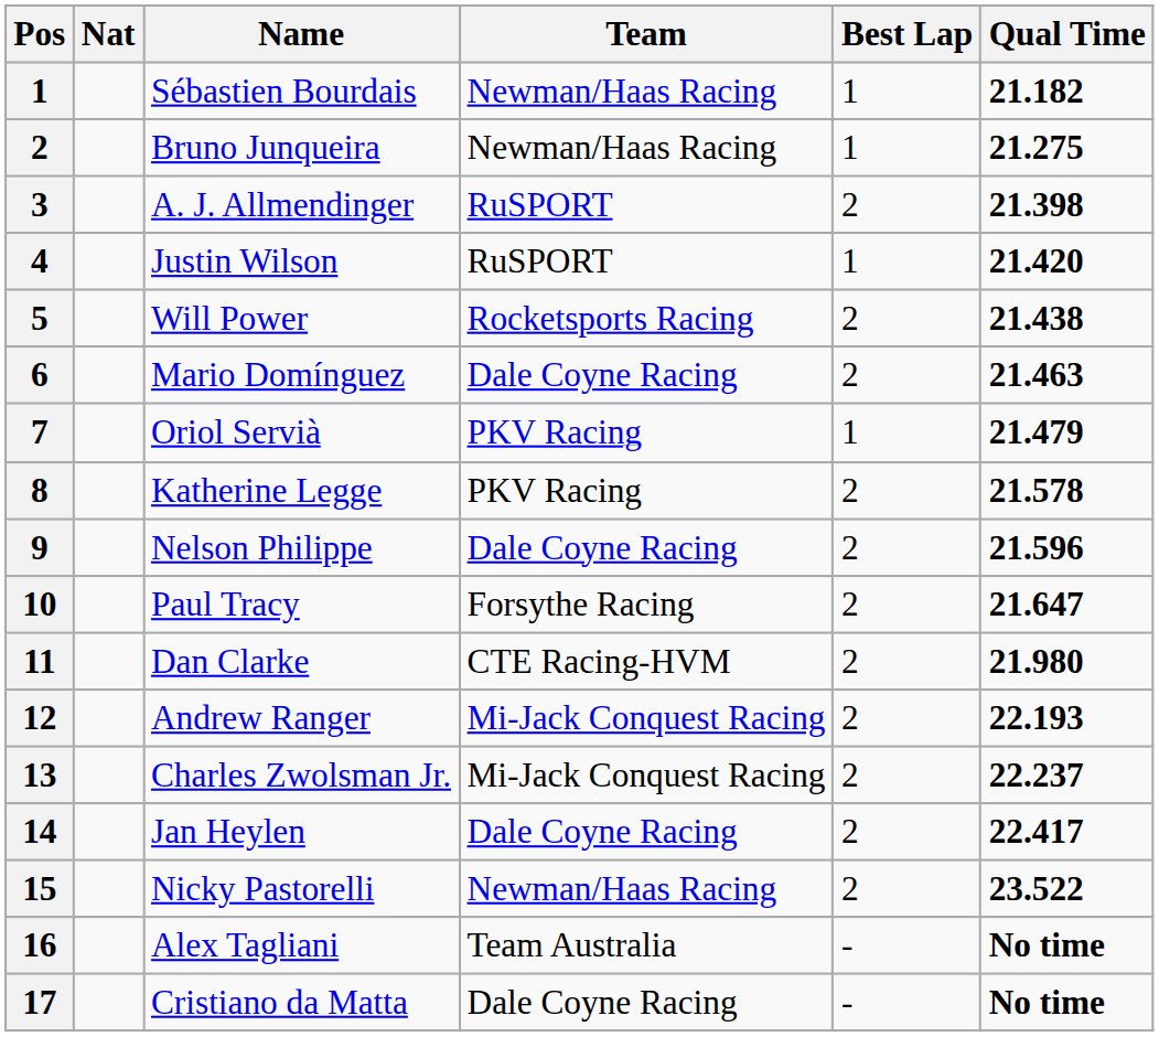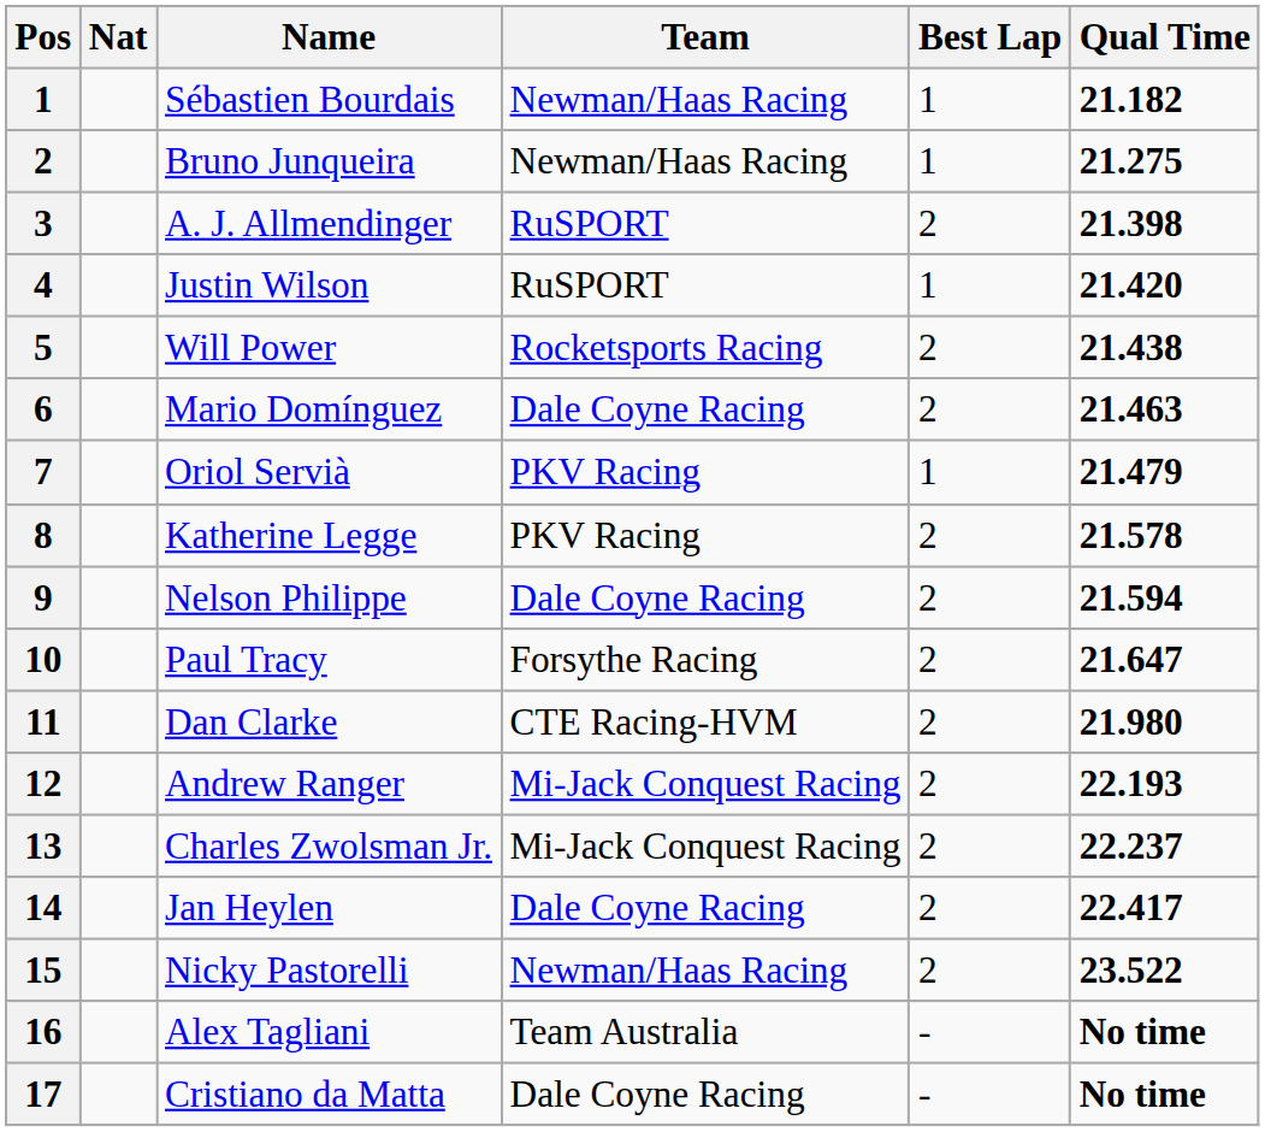Nelson Philippe | Qual Time: 21.596 -> 21.594
